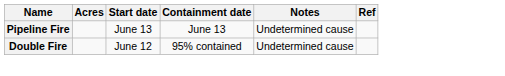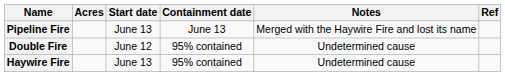Pipeline Fire | Notes: Undetermined cause -> Merged with the Haywire Fire and lost its name
+ row: Haywire Fire | June 13 | 95% contained | Undetermined cause
